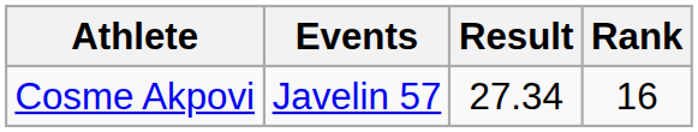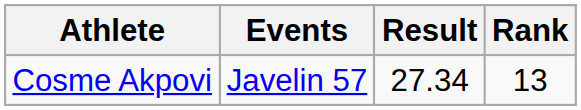Cosme Akpovi | Rank: 16 -> 13
